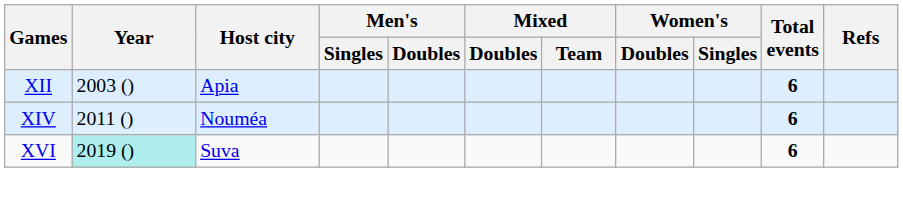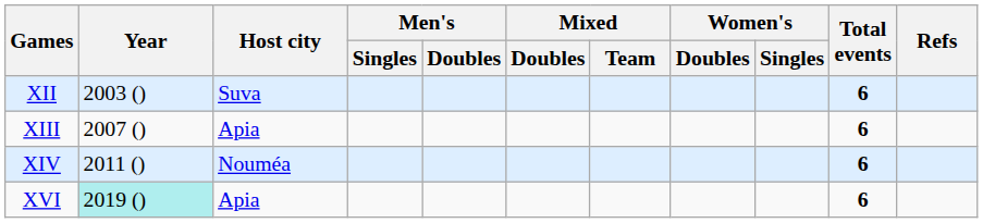XII | Host city: Apia -> Suva
+ row: XIII | 2007 () | Apia | 6
XVI | Host city: Suva -> Apia
